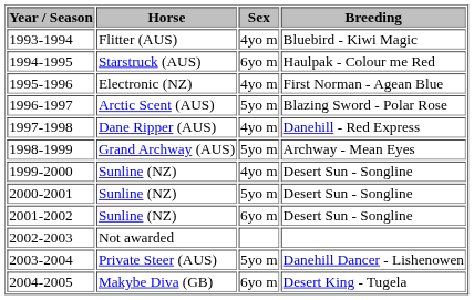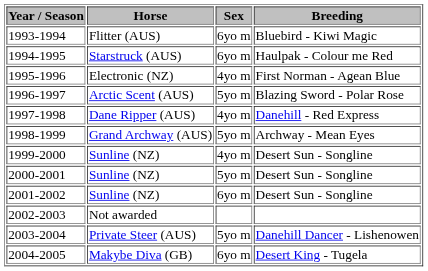1993-1994 | Sex: 4yo m -> 6yo m
